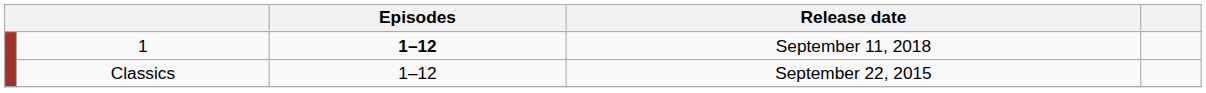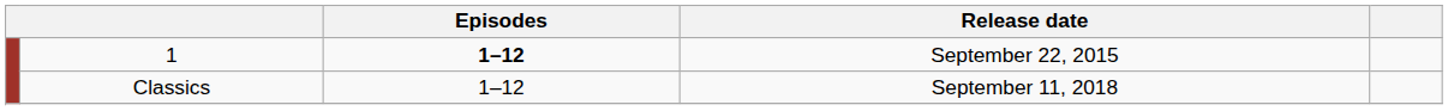1 | Release date: September 11, 2018 -> September 22, 2015
Classics | Release date: September 22, 2015 -> September 11, 2018
